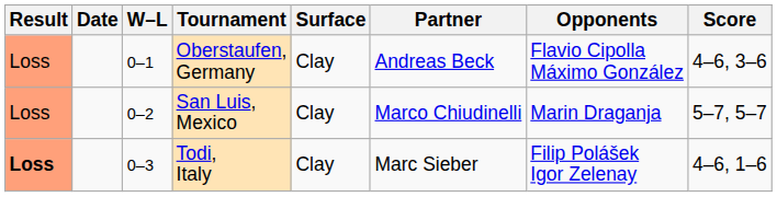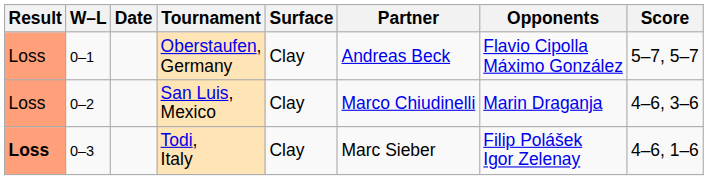columns swapped: W–L <-> Date
Oberstaufen, Germany | Score: 4–6, 3–6 -> 5–7, 5–7
San Luis, Mexico | Score: 5–7, 5–7 -> 4–6, 3–6
